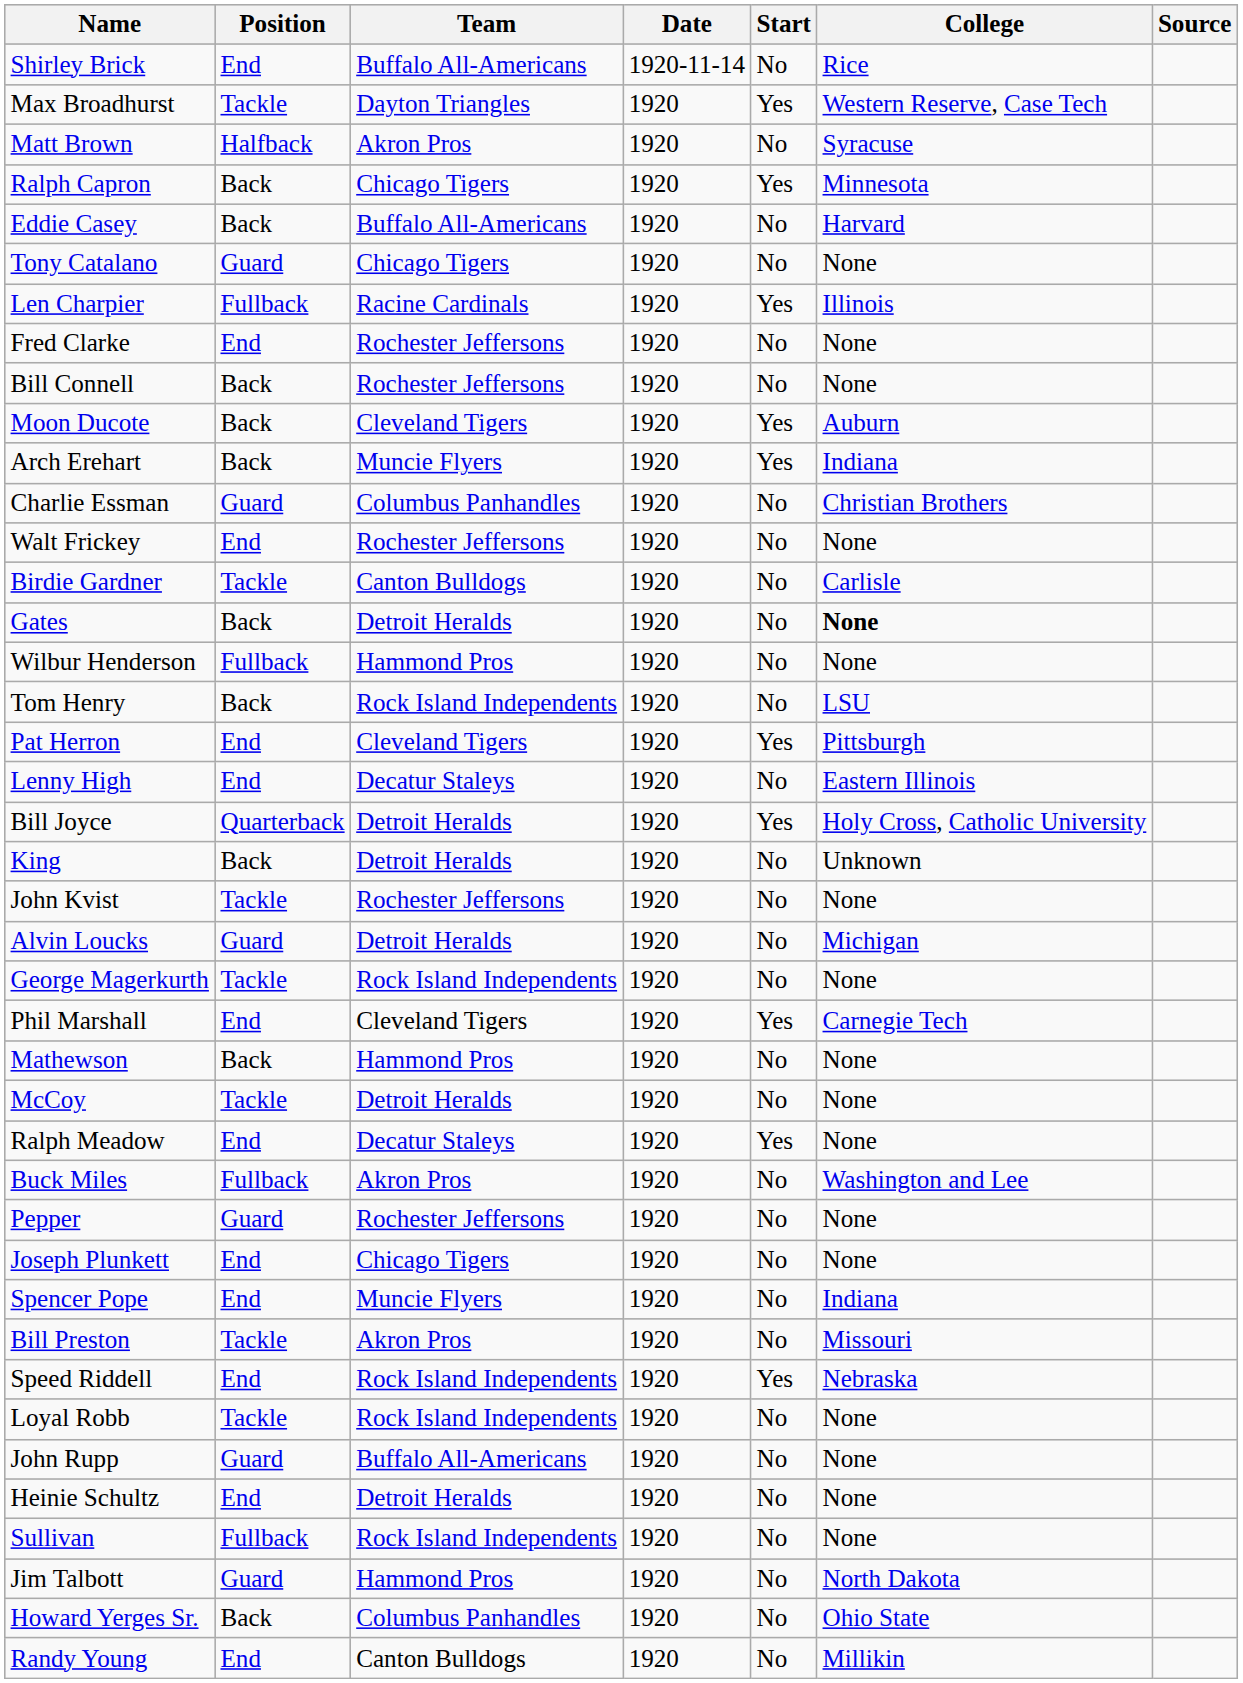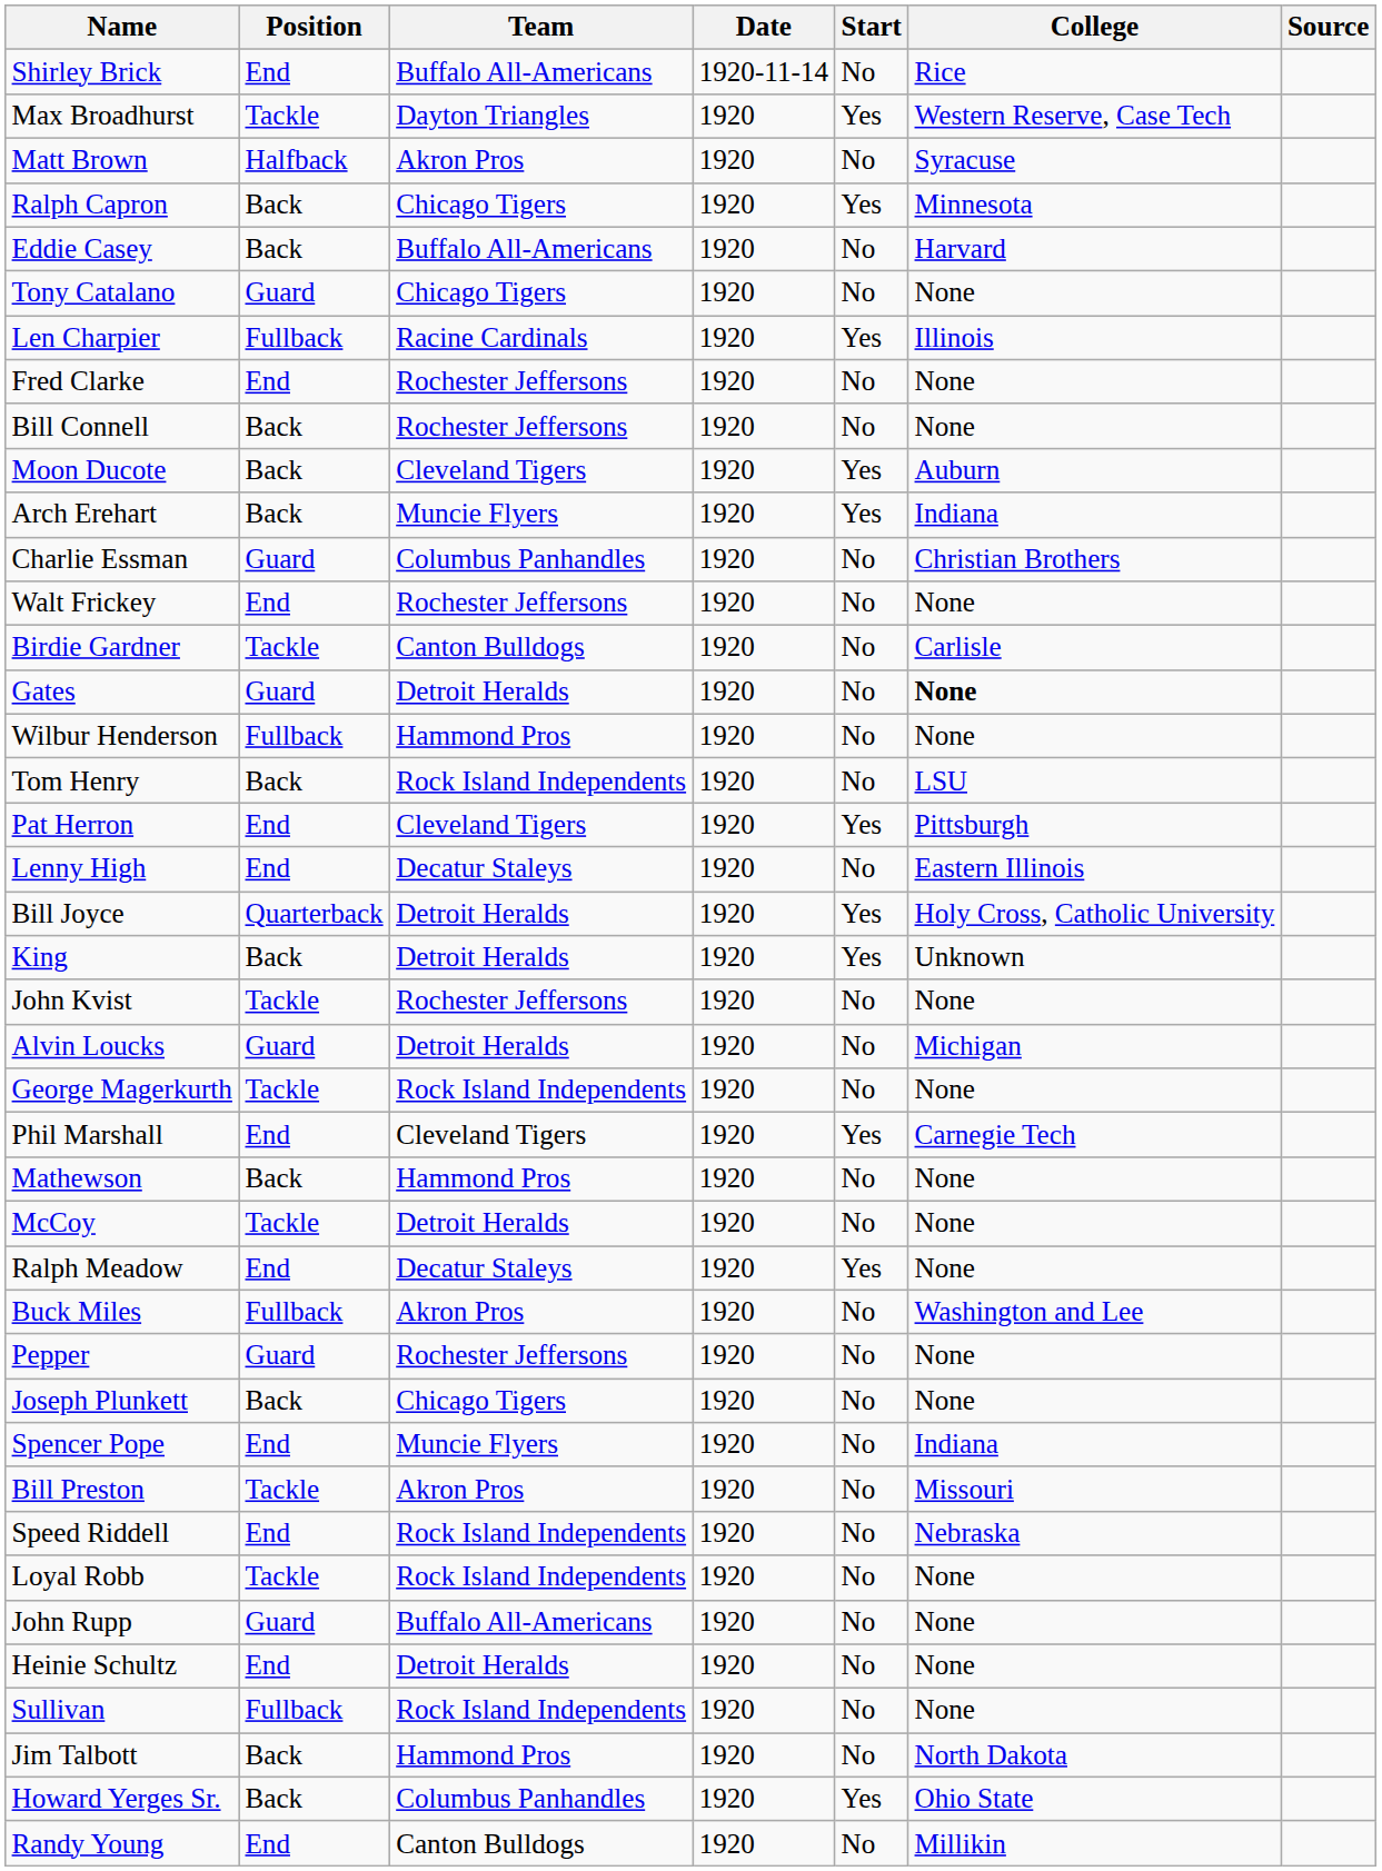Gates | Position: Back -> Guard
King | Start: No -> Yes
Joseph Plunkett | Position: End -> Back
Speed Riddell | Start: Yes -> No
Jim Talbott | Position: Guard -> Back
Howard Yerges Sr. | Start: No -> Yes
